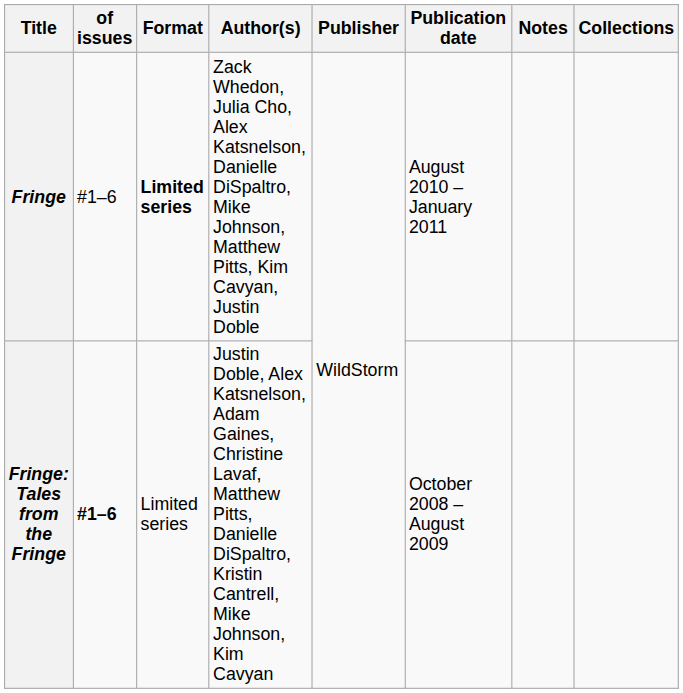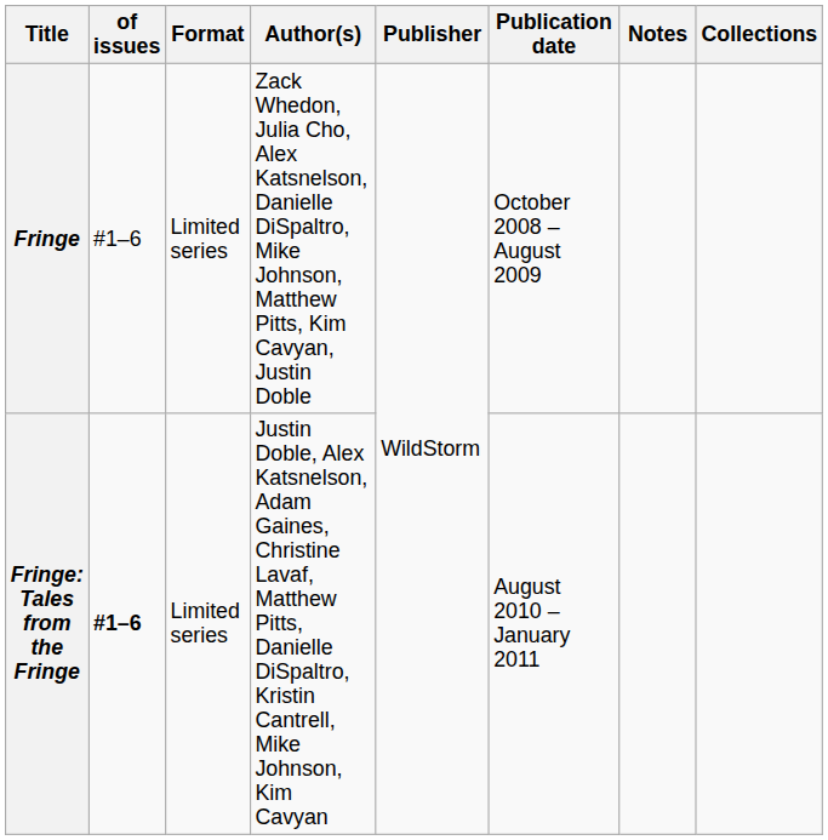Fringe | Format: bold -> normal
Fringe | Publication date: August 2010 – January 2011 -> October 2008 – August 2009
Fringe: Tales from the Fringe | Publication date: October 2008 – August 2009 -> August 2010 – January 2011
